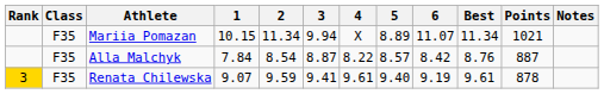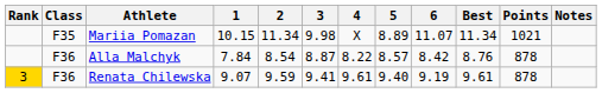Mariia Pomazan | 3: 9.94 -> 9.98
Alla Malchyk | Class: F35 -> F36
Alla Malchyk | Points: 887 -> 878
Renata Chilewska | Class: F35 -> F36
